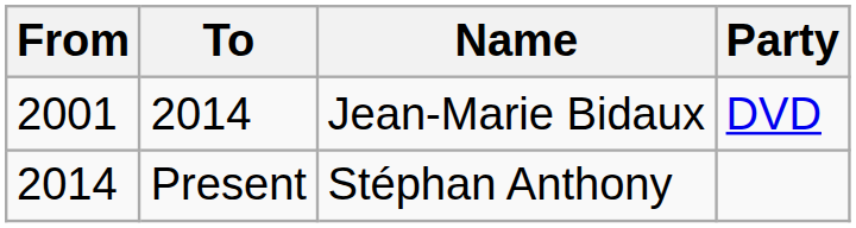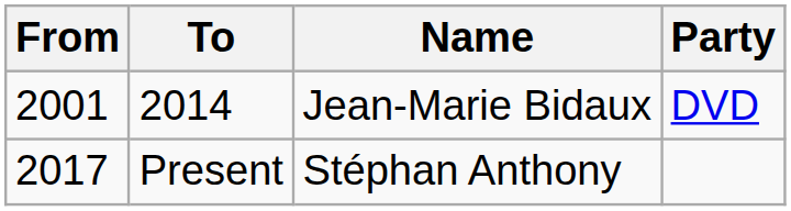Present | From: 2014 -> 2017
